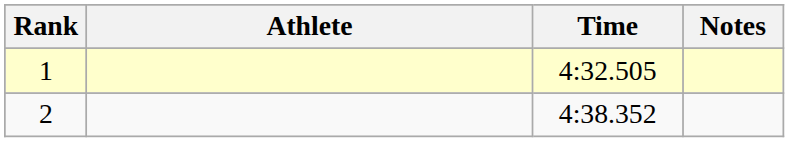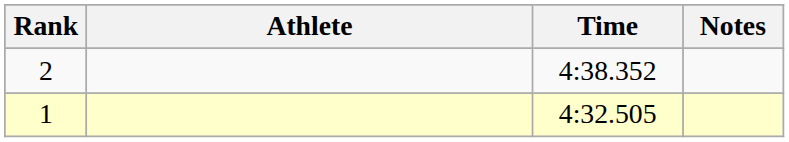rows swapped: 1 <-> 2
